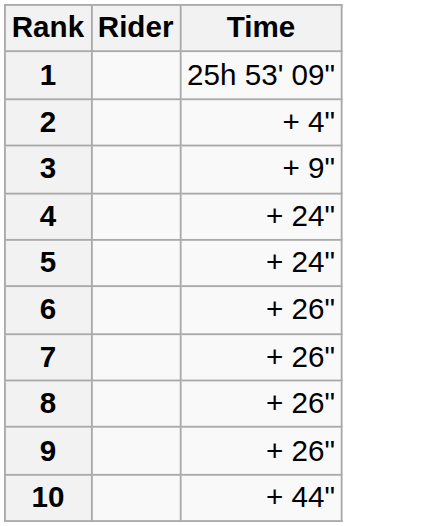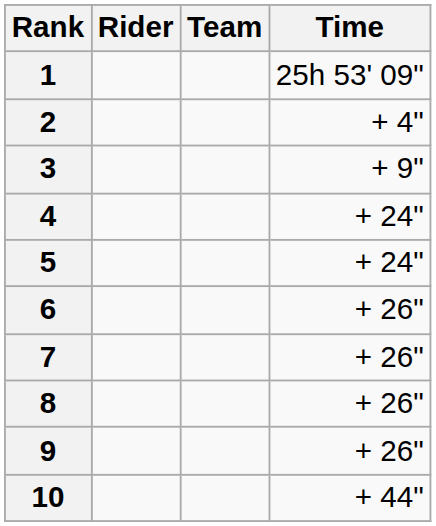+ column: Team
